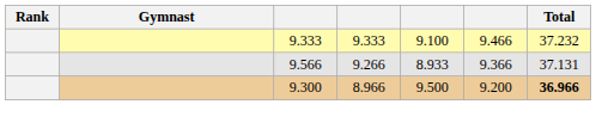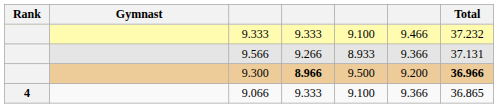9.300 | column 4: normal -> bold
+ row: 4 | 9.066 | 9.333 | 9.100 | 9.366 | 36.865
